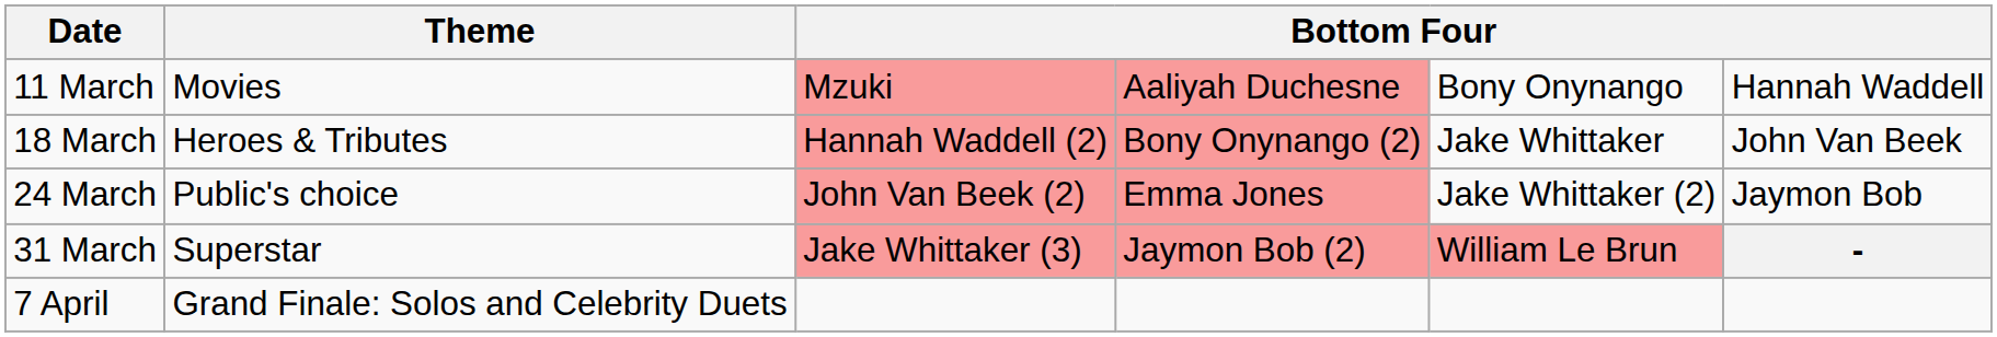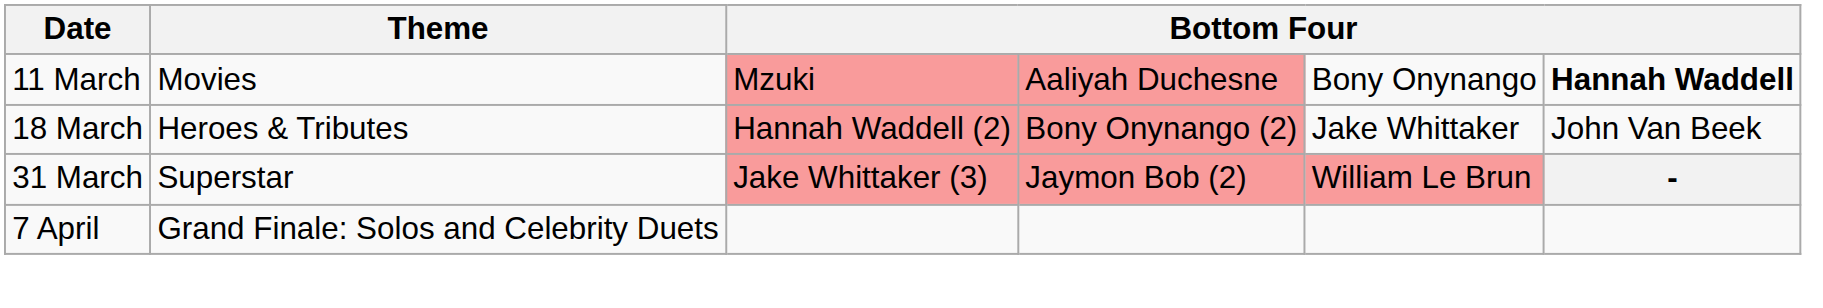11 March | column 6: normal -> bold
- row: 24 March | Public's choice | John Van Beek (2) | Emma Jones | Jake Whittaker (2) | Jaymon Bob
